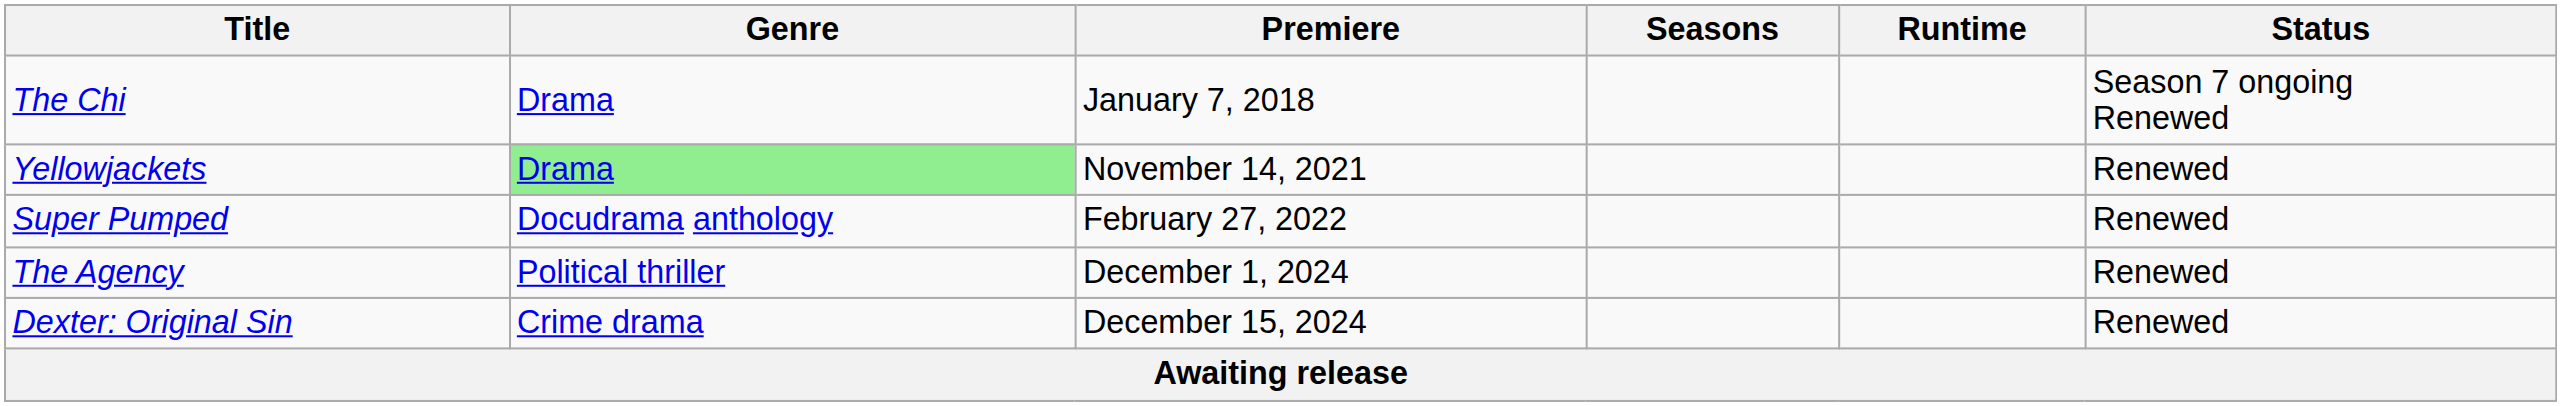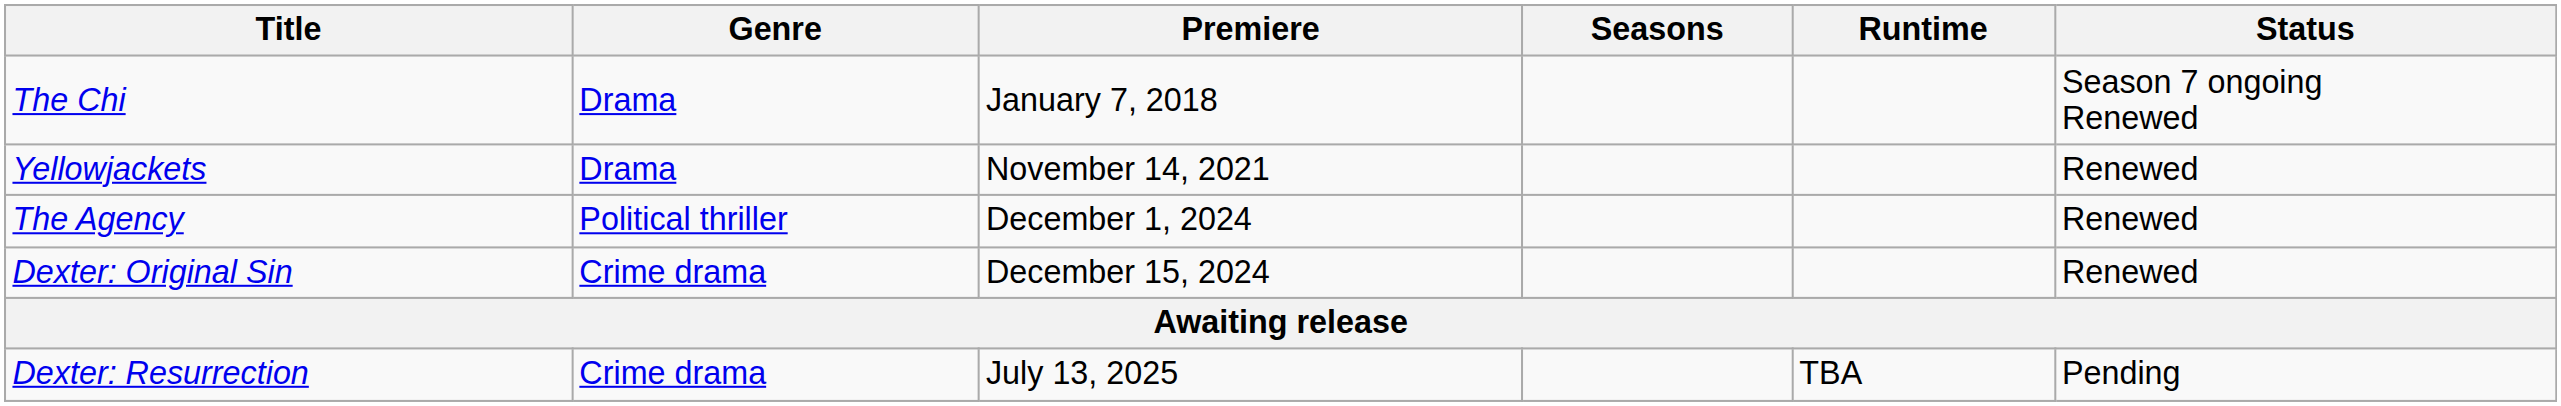Yellowjackets | Genre: lightgreen background -> no background
- row: Super Pumped | Docudrama anthology | February 27, 2022 | Renewed
+ row: Dexter: Resurrection | Crime drama | July 13, 2025 | TBA | Pending
